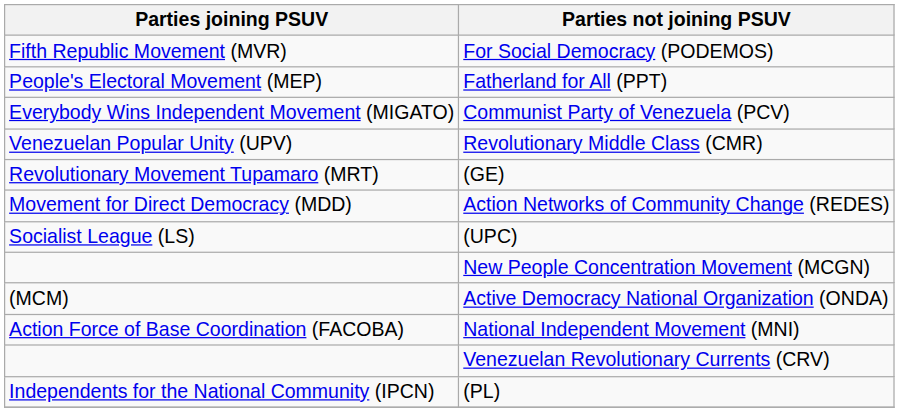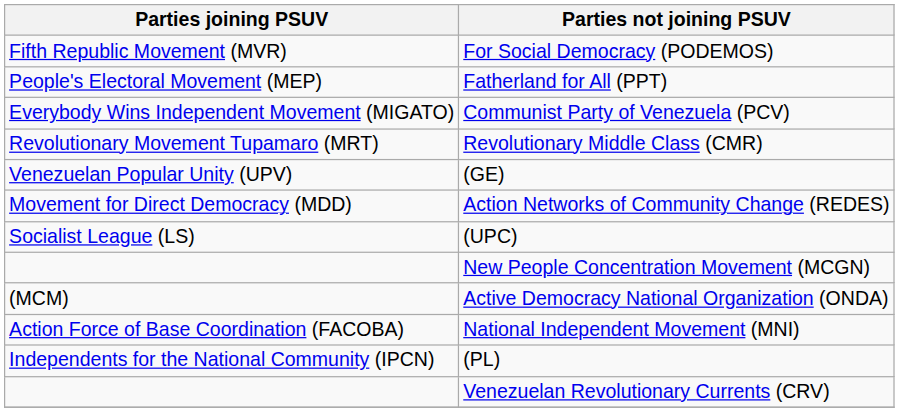Revolutionary Middle Class (CMR) | Parties joining PSUV: Venezuelan Popular Unity (UPV) -> Revolutionary Movement Tupamaro (MRT)
(GE) | Parties joining PSUV: Revolutionary Movement Tupamaro (MRT) -> Venezuelan Popular Unity (UPV)
rows swapped: (PL) <-> Venezuelan Revolutionary Currents (CRV)
